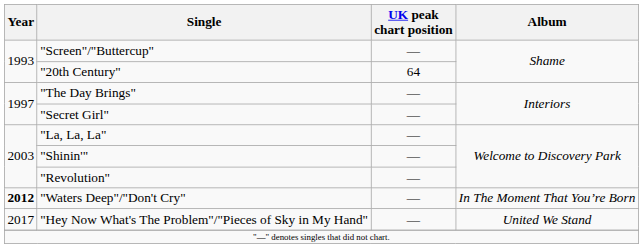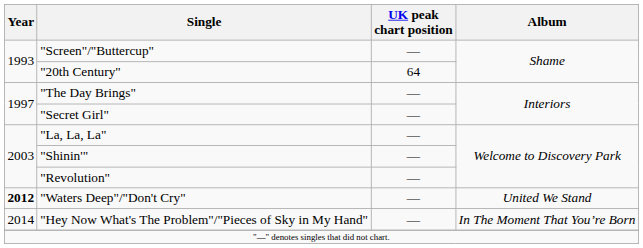"Waters Deep"/"Don't Cry" | Album: In The Moment That You’re Born -> United We Stand
"Hey Now What's The Problem"/"Pieces of Sky in My Hand" | Year: 2017 -> 2014
"Hey Now What's The Problem"/"Pieces of Sky in My Hand" | Album: United We Stand -> In The Moment That You’re Born
